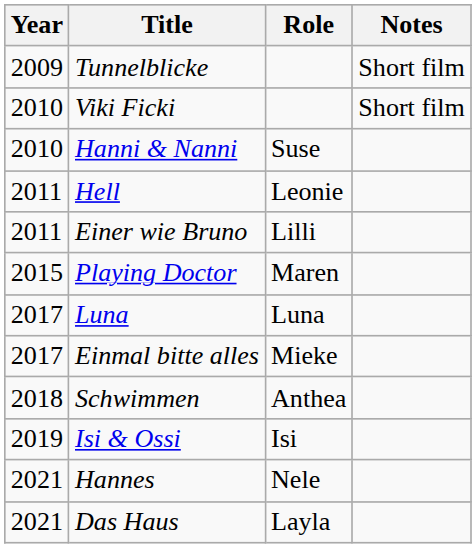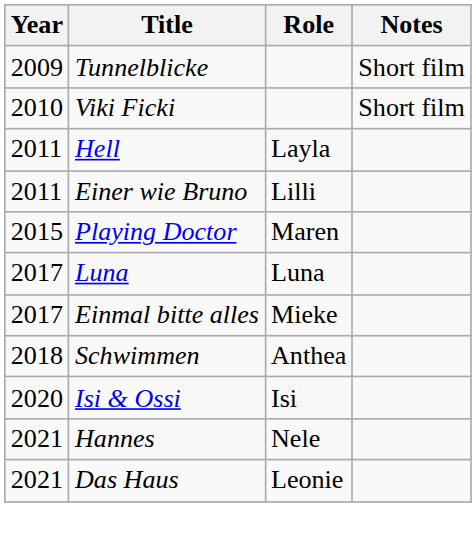- row: 2010 | Hanni & Nanni | Suse
Hell | Role: Leonie -> Layla
Isi & Ossi | Year: 2019 -> 2020
Das Haus | Role: Layla -> Leonie
